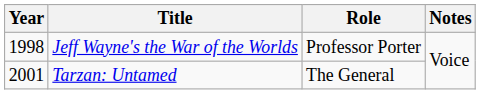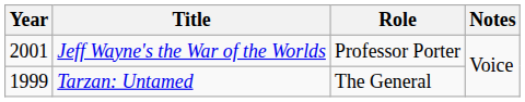Jeff Wayne's the War of the Worlds | Year: 1998 -> 2001
Tarzan: Untamed | Year: 2001 -> 1999
